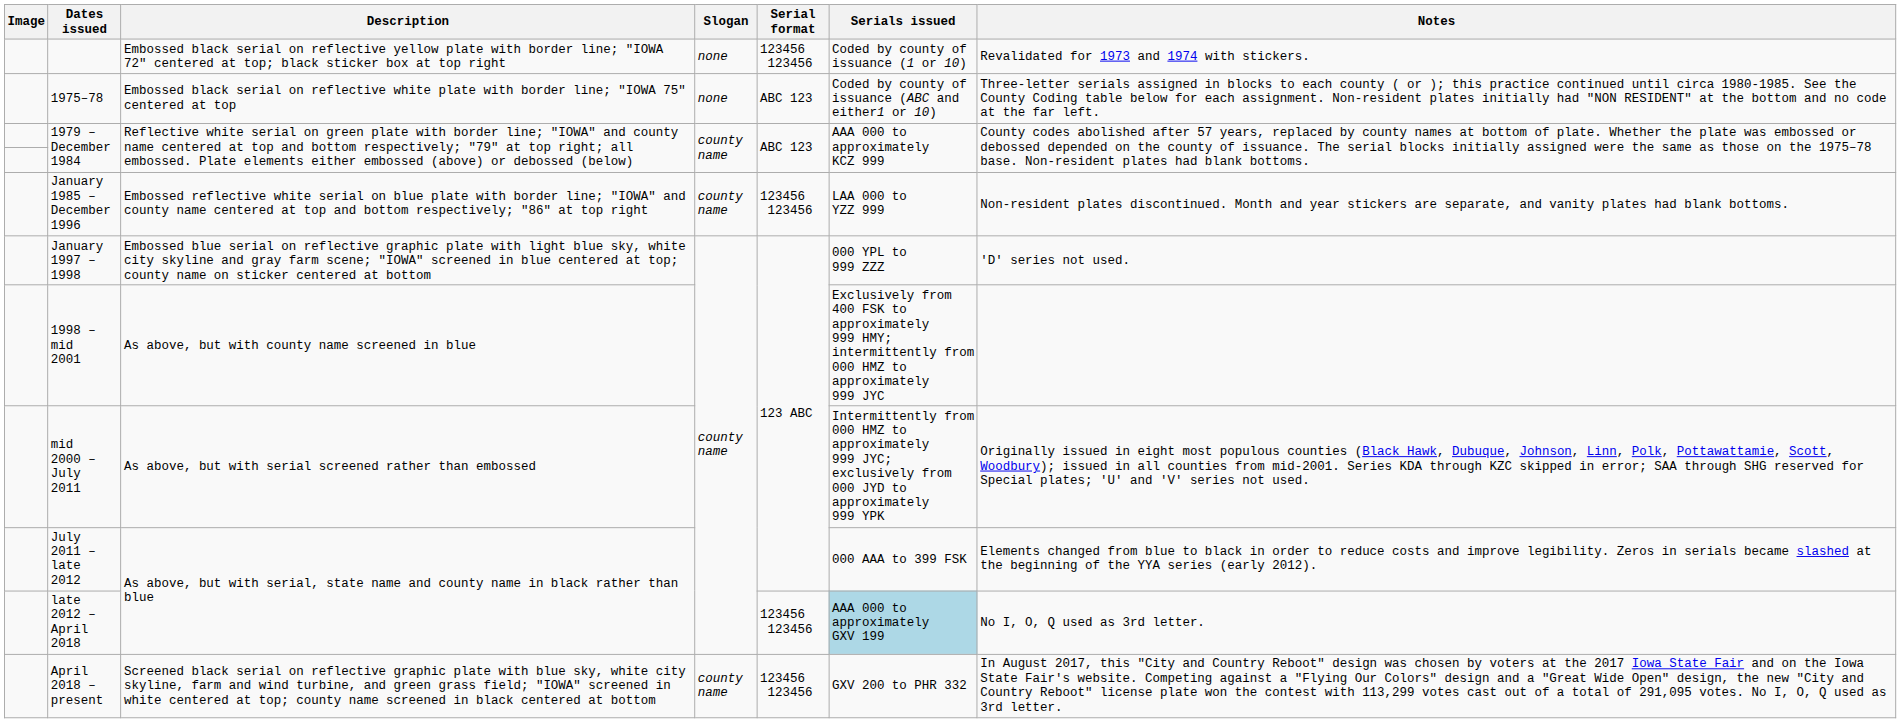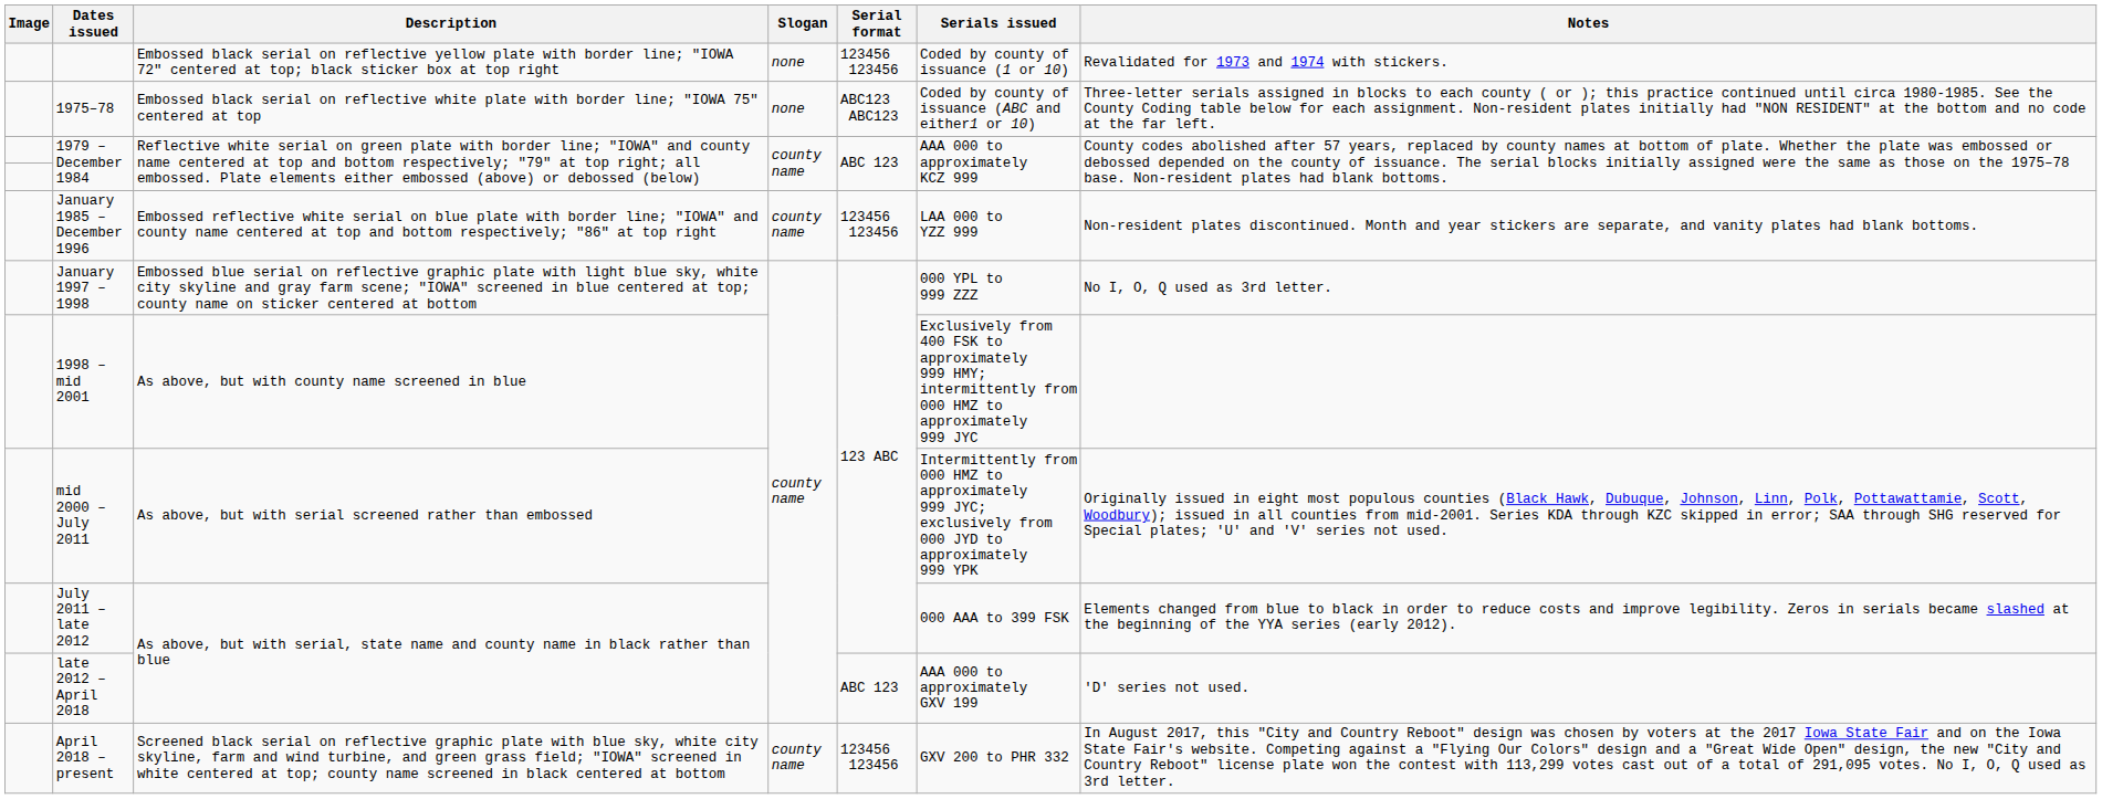1975–78 | Serial format: ABC 123 -> ABC123 ABC123
January 1997 – 1998 | Notes: 'D' series not used. -> No I, O, Q used as 3rd letter.
late 2012 – April 2018 | Serial format: 123456 123456 -> ABC 123
late 2012 – April 2018 | Serials issued: lightblue background -> no background
late 2012 – April 2018 | Notes: No I, O, Q used as 3rd letter. -> 'D' series not used.
